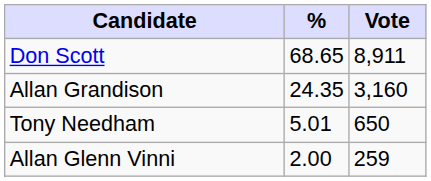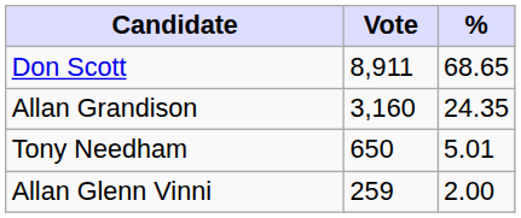columns swapped: Vote <-> %
